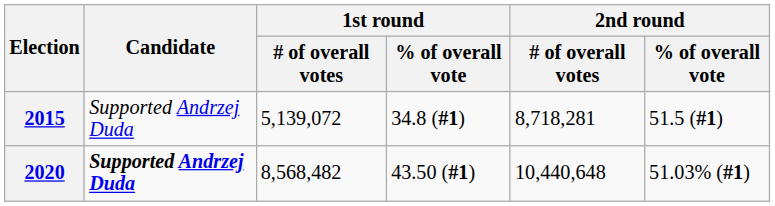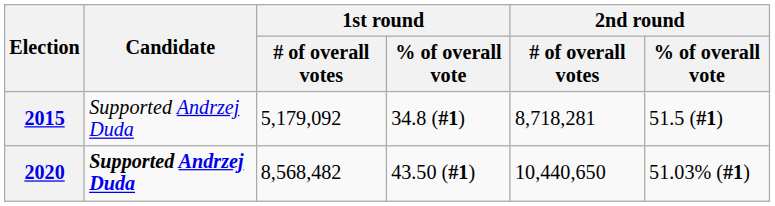2015 | 1st round / # of overall votes: 5,139,072 -> 5,179,092
2020 | 2nd round / # of overall votes: 10,440,648 -> 10,440,650
